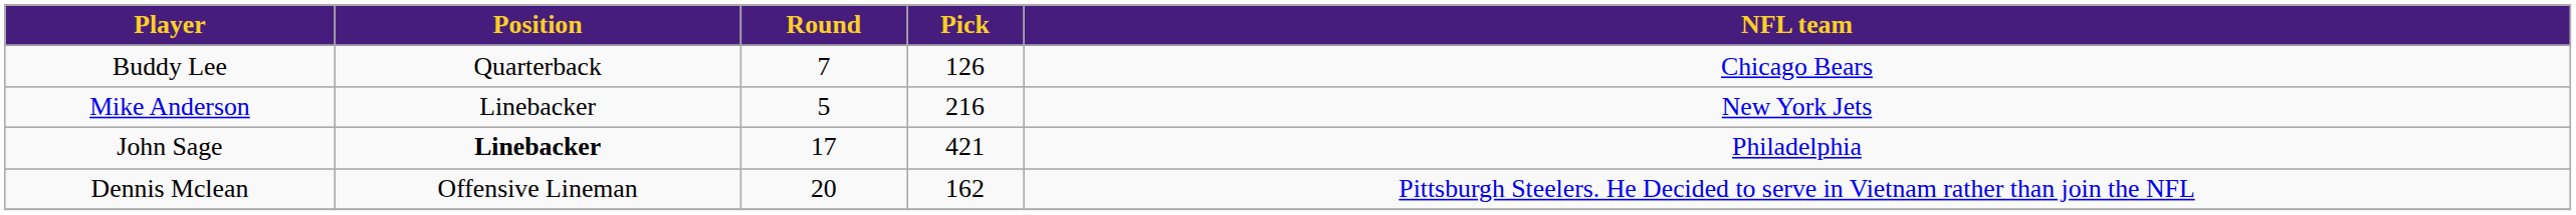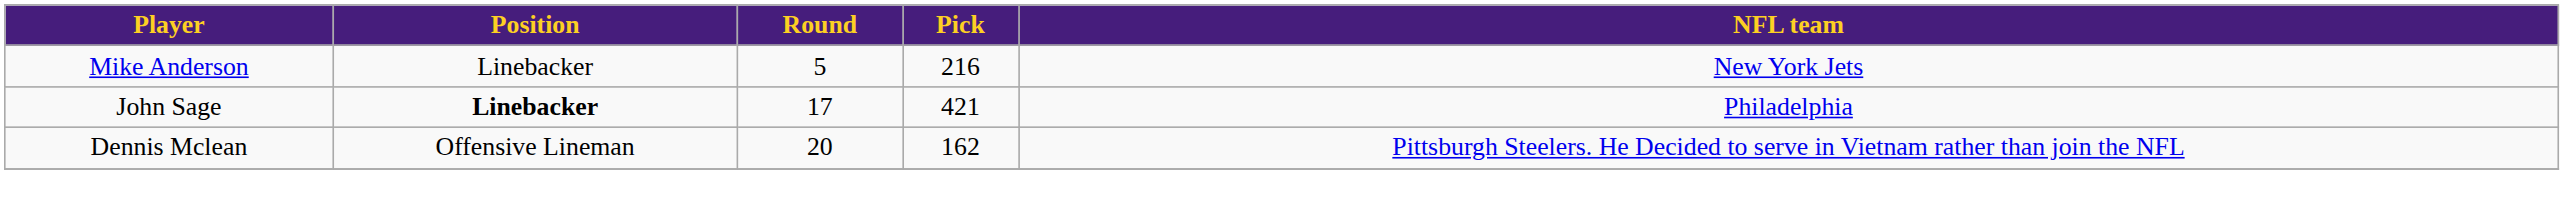- row: Buddy Lee | Quarterback | 7 | 126 | Chicago Bears
